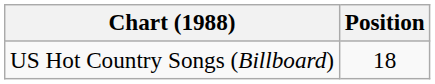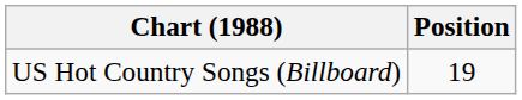US Hot Country Songs (Billboard) | Position: 18 -> 19
